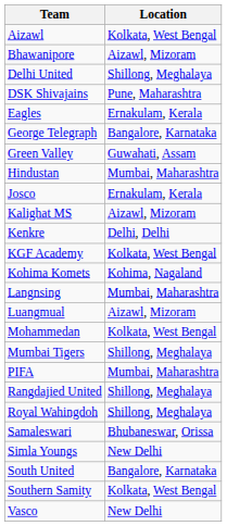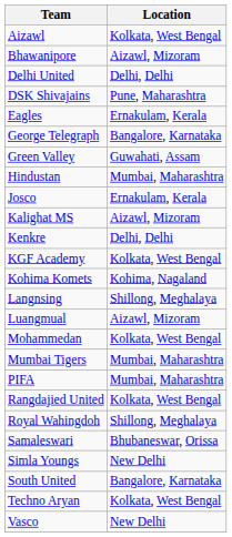Delhi United | Location: Shillong, Meghalaya -> Delhi, Delhi
Langnsing | Location: Mumbai, Maharashtra -> Shillong, Meghalaya
Mumbai Tigers | Location: Shillong, Meghalaya -> Mumbai, Maharashtra
Rangdajied United | Location: Shillong, Meghalaya -> Kolkata, West Bengal
- row: Southern Samity | Kolkata, West Bengal
+ row: Techno Aryan | Kolkata, West Bengal
